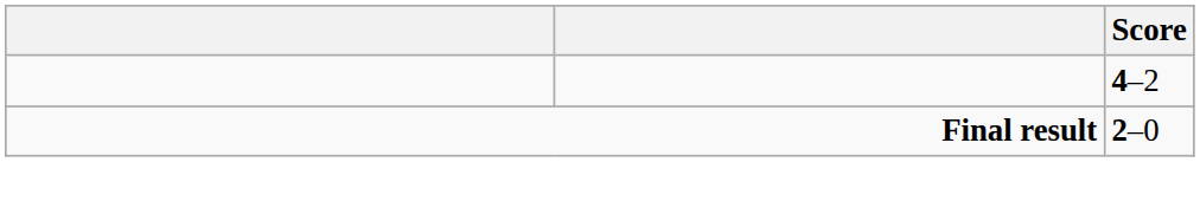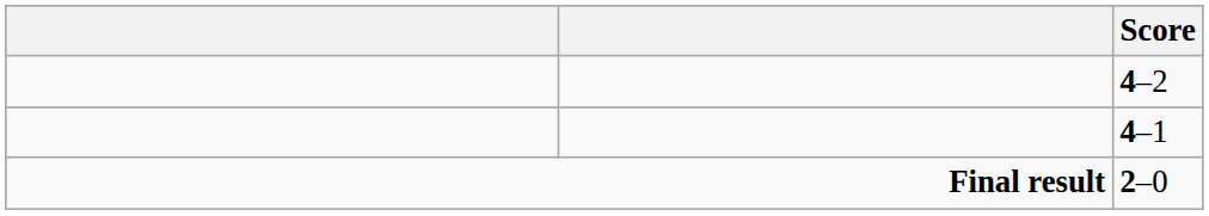+ row: 4–1
